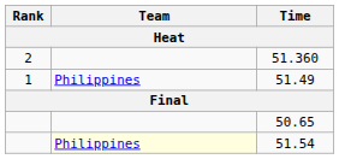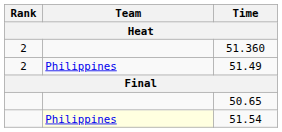51.49 | Rank: 1 -> 2
